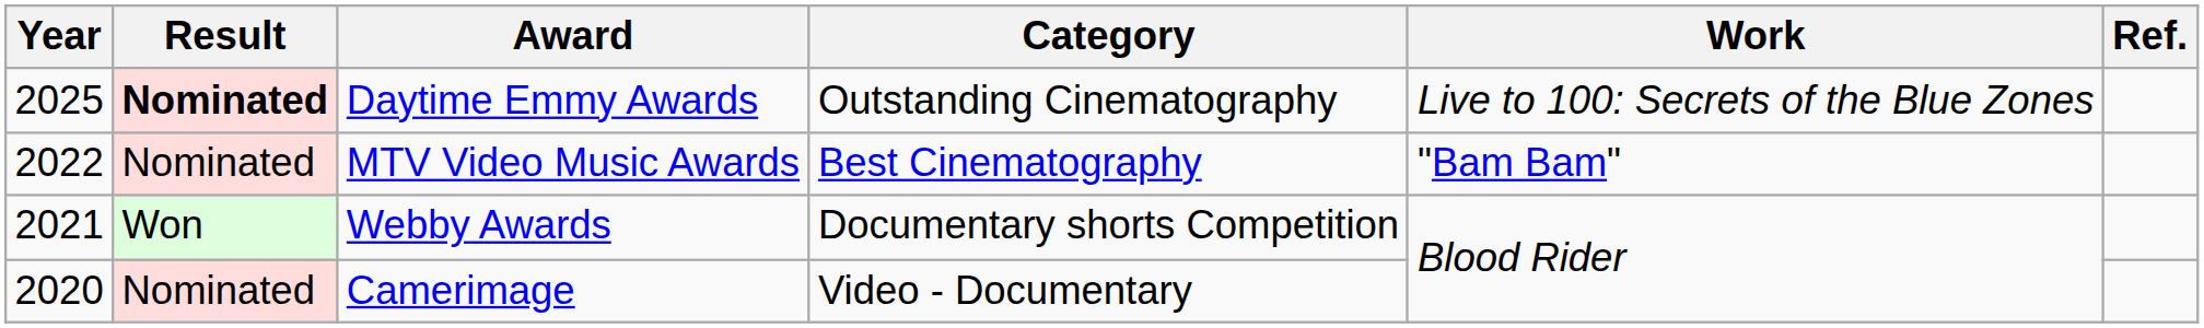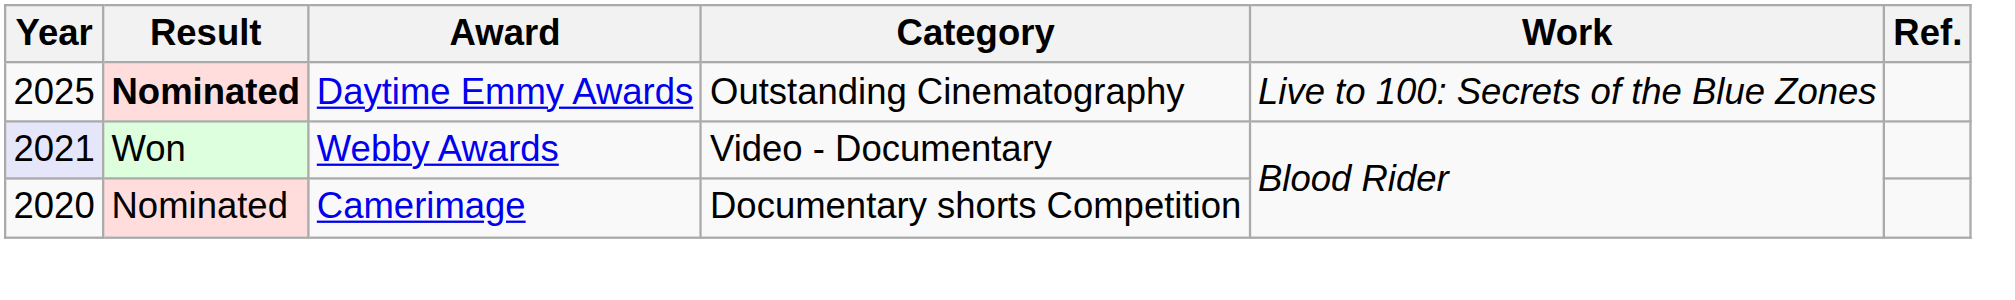- row: 2022 | Nominated | MTV Video Music Awards | Best Cinematography | "Bam Bam"
Webby Awards | Year: no background -> lavender background
Webby Awards | Category: Documentary shorts Competition -> Video - Documentary
Camerimage | Category: Video - Documentary -> Documentary shorts Competition
